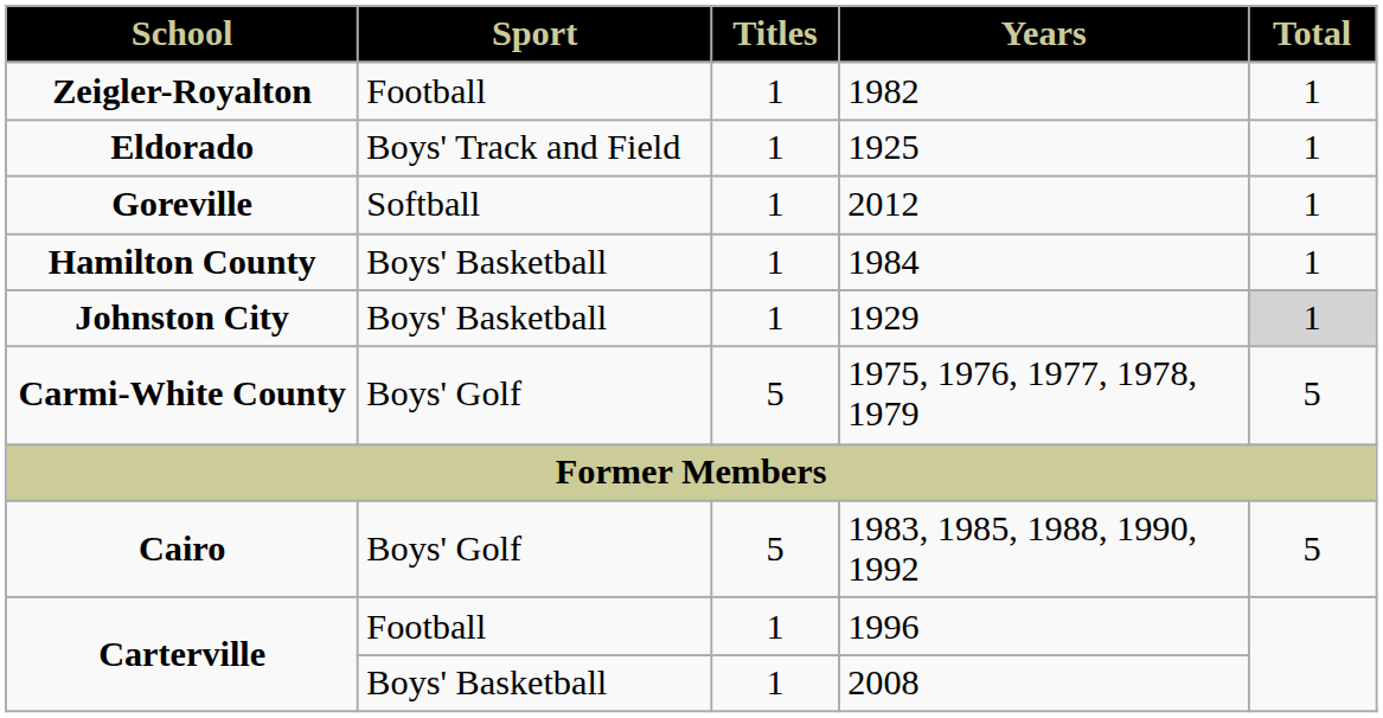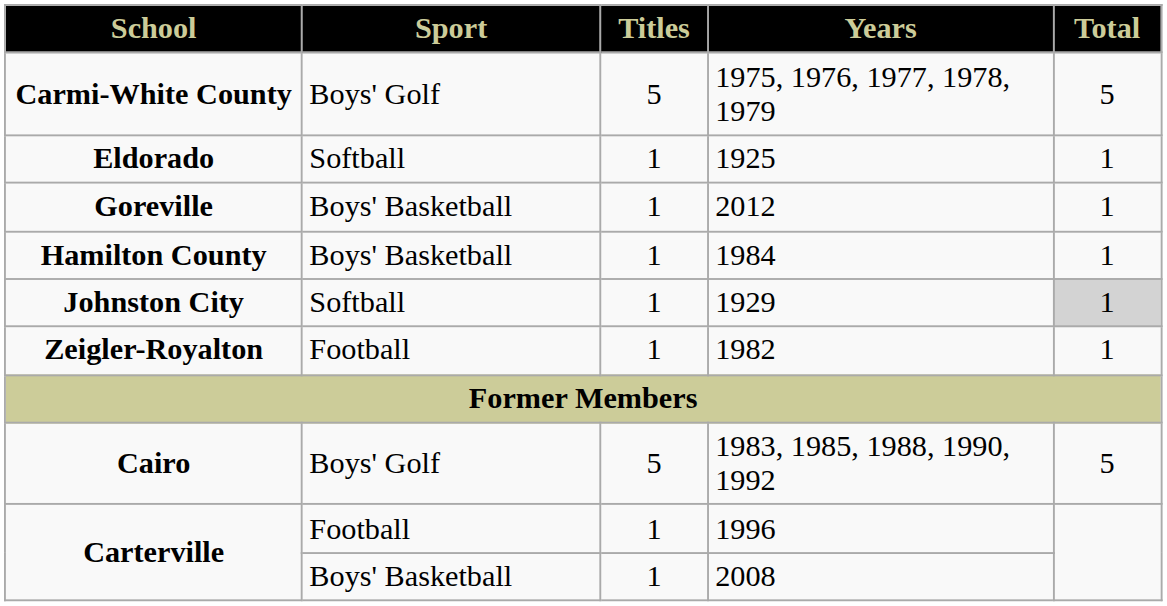rows swapped: Carmi-White County <-> Zeigler-Royalton
Eldorado | Sport: Boys' Track and Field -> Softball
Goreville | Sport: Softball -> Boys' Basketball
Johnston City | Sport: Boys' Basketball -> Softball
